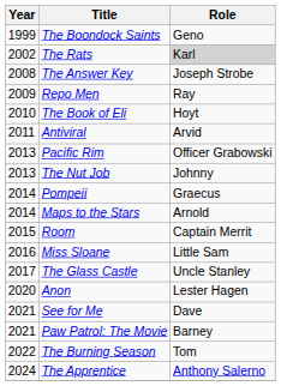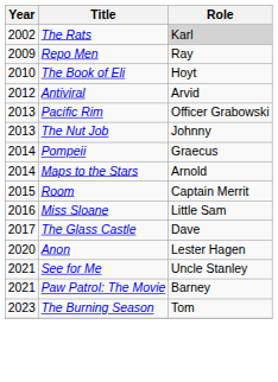- row: 1999 | The Boondock Saints | Geno
- row: 2008 | The Answer Key | Joseph Strobe
Antiviral | Year: 2011 -> 2012
The Glass Castle | Role: Uncle Stanley -> Dave
See for Me | Role: Dave -> Uncle Stanley
The Burning Season | Year: 2022 -> 2023
- row: 2024 | The Apprentice | Anthony Salerno
